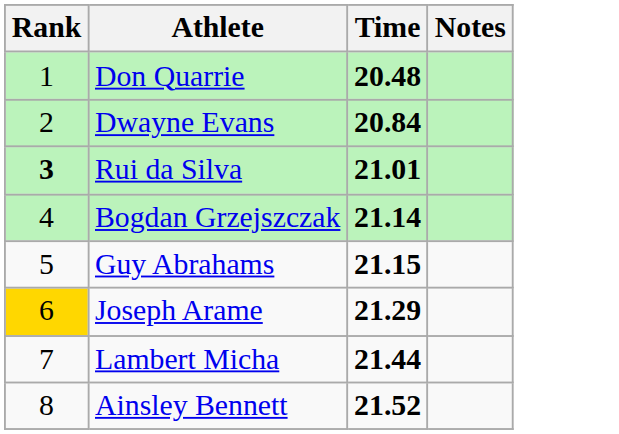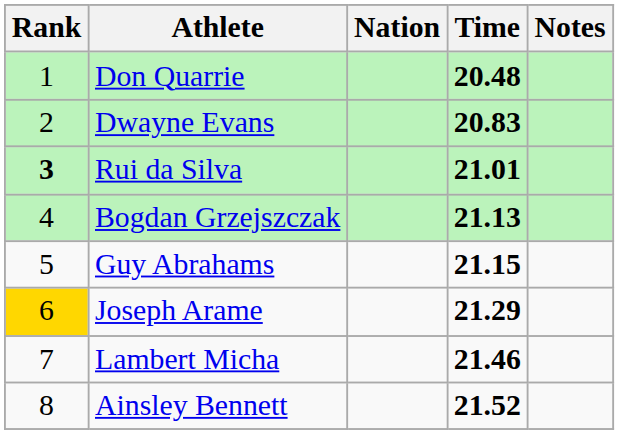+ column: Nation
Dwayne Evans | Time: 20.84 -> 20.83
Bogdan Grzejszczak | Time: 21.14 -> 21.13
Lambert Micha | Time: 21.44 -> 21.46
